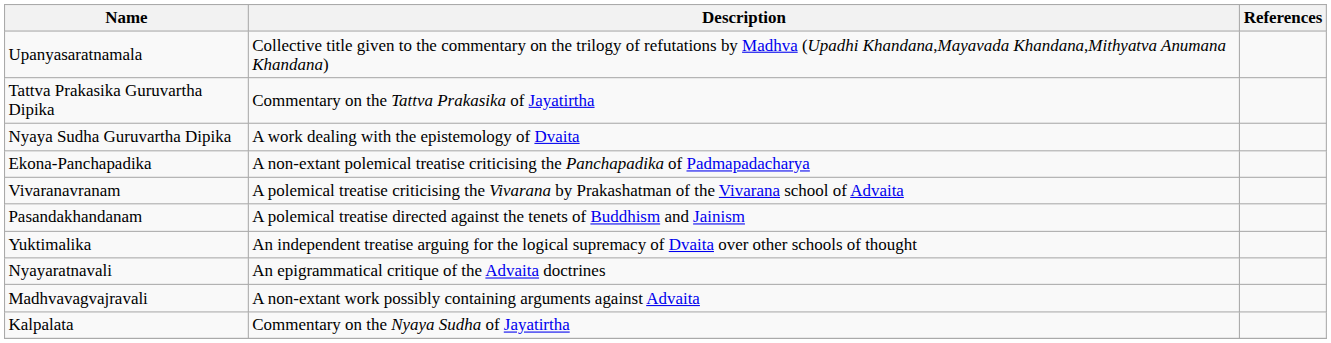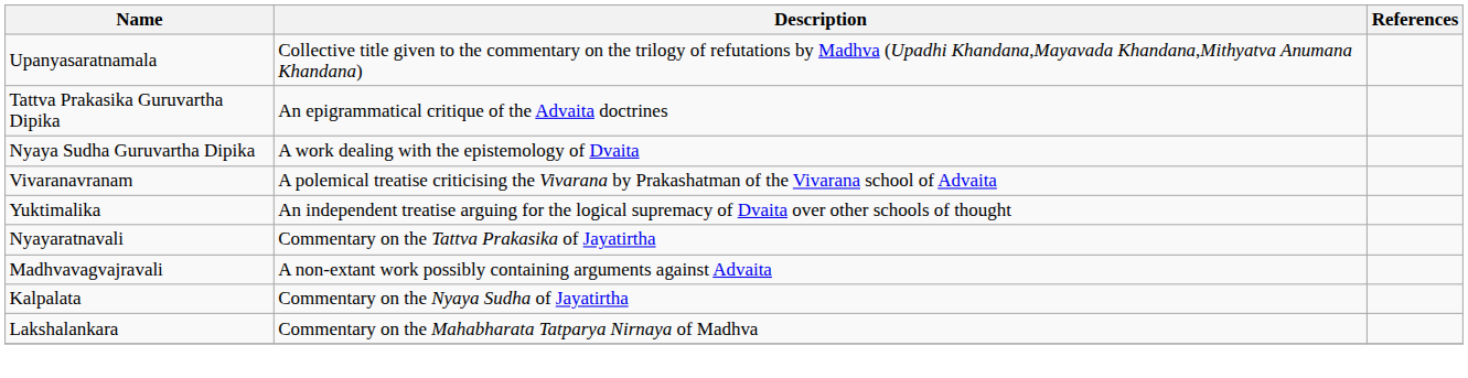Tattva Prakasika Guruvartha Dipika | Description: Commentary on the Tattva Prakasika of Jayatirtha -> An epigrammatical critique of the Advaita doctrines
- row: Ekona-Panchapadika | A non-extant polemical treatise criticising the Panchapadika of Padmapadacharya
- row: Pasandakhandanam | A polemical treatise directed against the tenets of Buddhism and Jainism
Nyayaratnavali | Description: An epigrammatical critique of the Advaita doctrines -> Commentary on the Tattva Prakasika of Jayatirtha
+ row: Lakshalankara | Commentary on the Mahabharata Tatparya Nirnaya of Madhva
